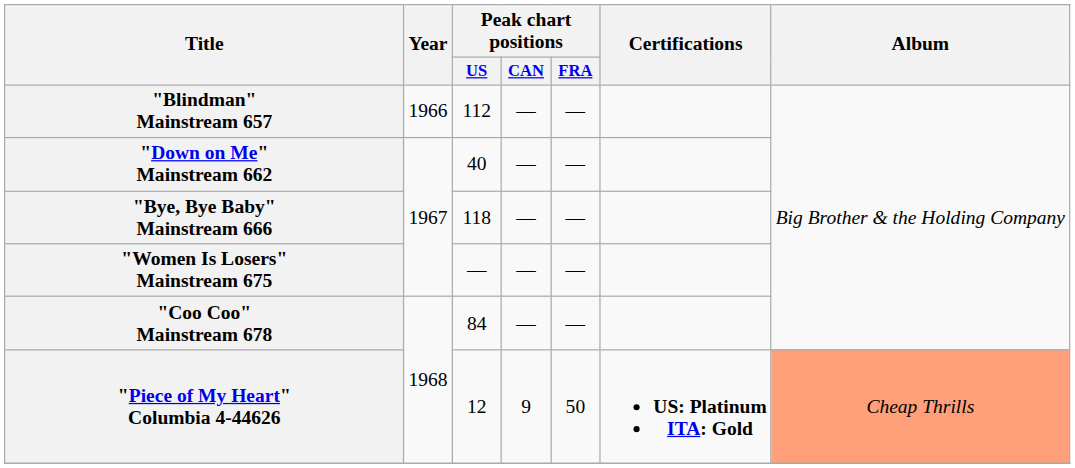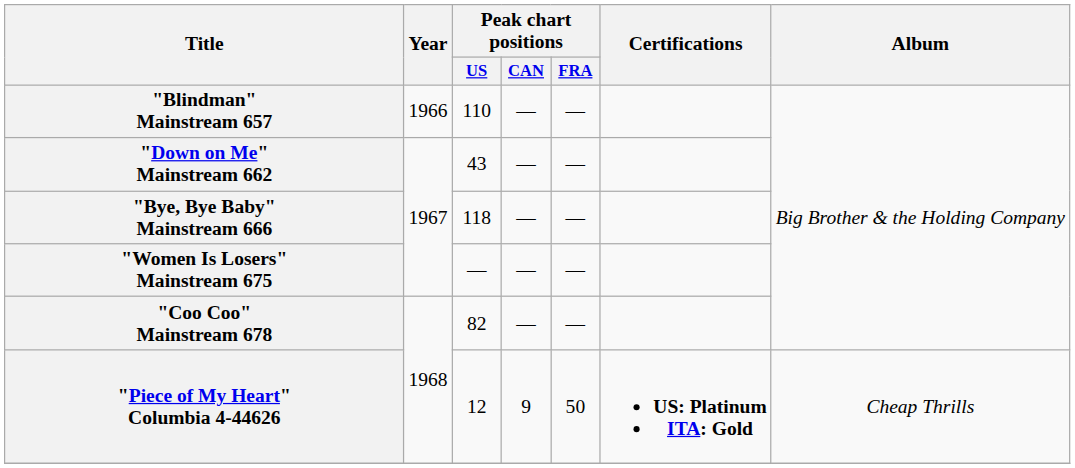"Blindman" Mainstream 657 | Peak chart positions / US: 112 -> 110
"Down on Me" Mainstream 662 | Peak chart positions / US: 40 -> 43
"Coo Coo" Mainstream 678 | Peak chart positions / US: 84 -> 82
"Piece of My Heart" Columbia 4-44626 | Album: lightsalmon background -> no background
